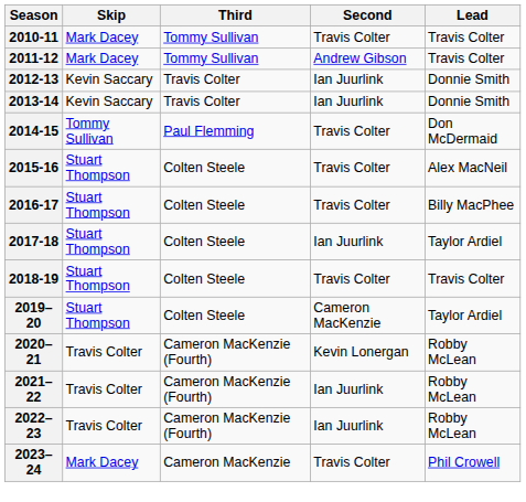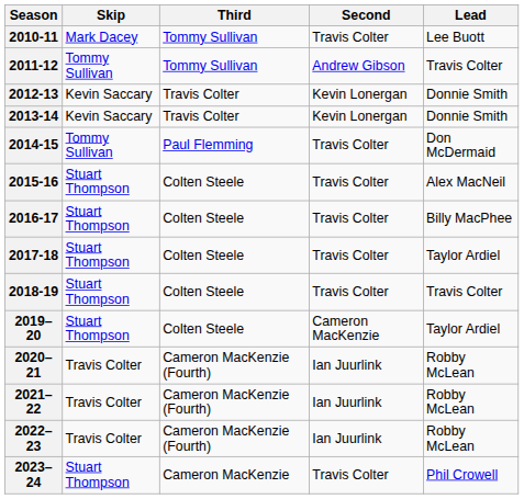2010-11 | Lead: Travis Colter -> Lee Buott
2011-12 | Skip: Mark Dacey -> Tommy Sullivan
2012-13 | Second: Ian Juurlink -> Kevin Lonergan
2013-14 | Second: Ian Juurlink -> Kevin Lonergan
2017-18 | Second: Ian Juurlink -> Travis Colter
2020–21 | Second: Kevin Lonergan -> Ian Juurlink
2023–24 | Skip: Mark Dacey -> Stuart Thompson
